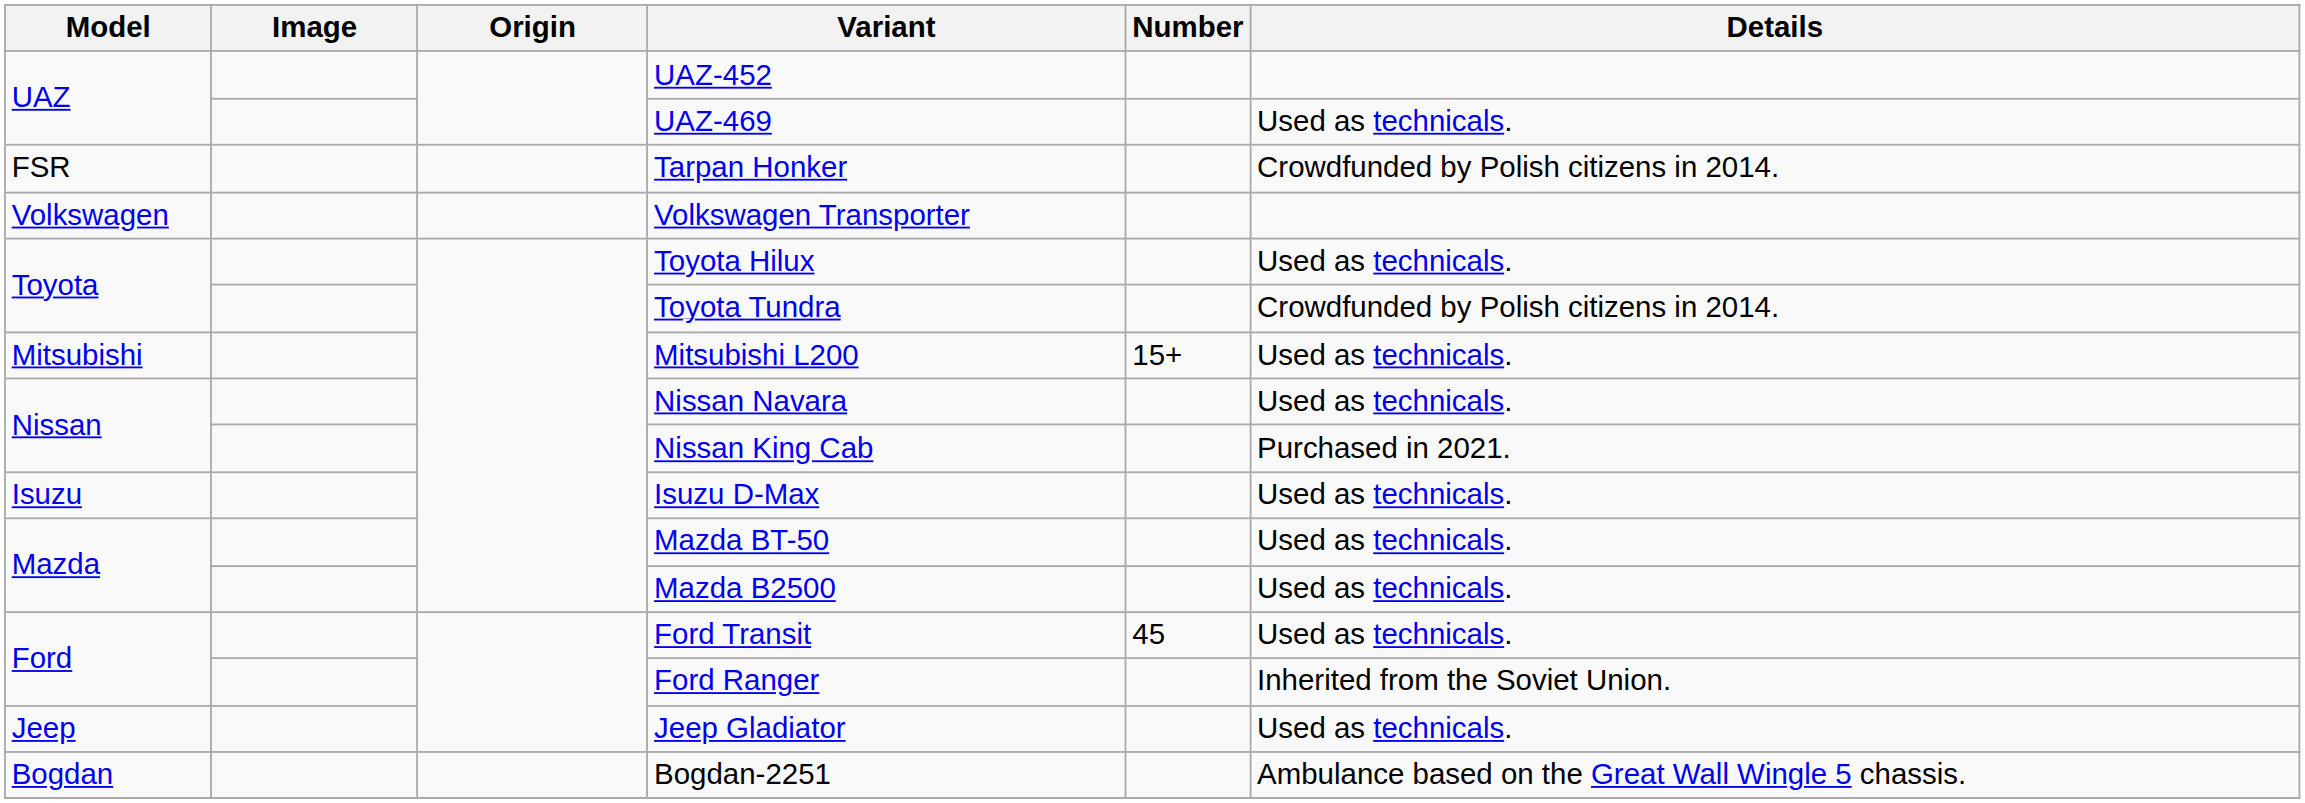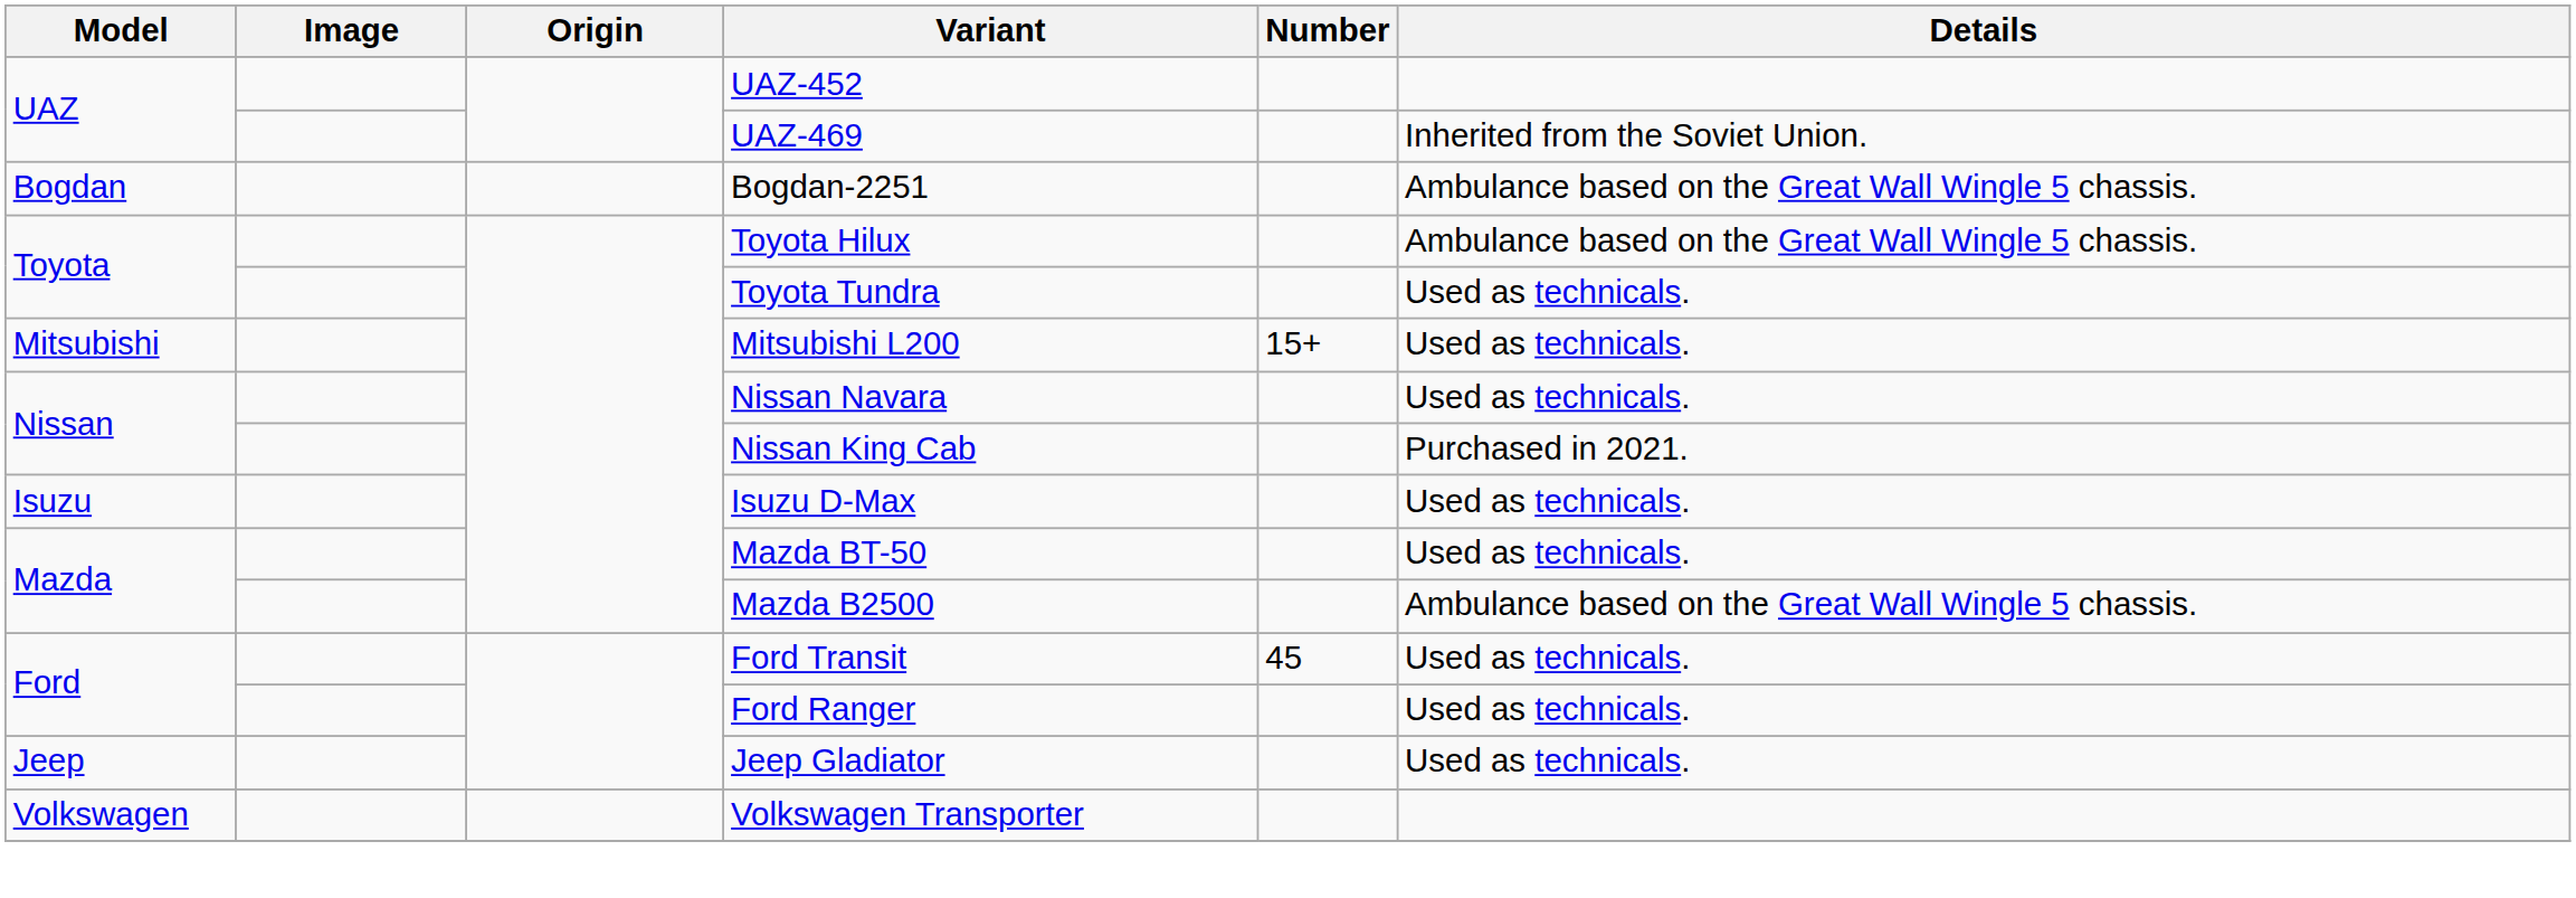UAZ-469 | Details: Used as technicals. -> Inherited from the Soviet Union.
- row: FSR | Tarpan Honker | Crowdfunded by Polish citizens in 2014.
rows swapped: Bogdan-2251 <-> Volkswagen Transporter
Toyota Hilux | Details: Used as technicals. -> Ambulance based on the Great Wall Wingle 5 chassis.
Toyota Tundra | Details: Crowdfunded by Polish citizens in 2014. -> Used as technicals.
Mazda B2500 | Details: Used as technicals. -> Ambulance based on the Great Wall Wingle 5 chassis.
Ford Ranger | Details: Inherited from the Soviet Union. -> Used as technicals.
